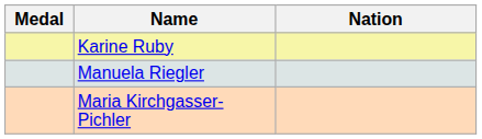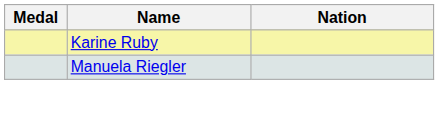- row: Maria Kirchgasser-Pichler
